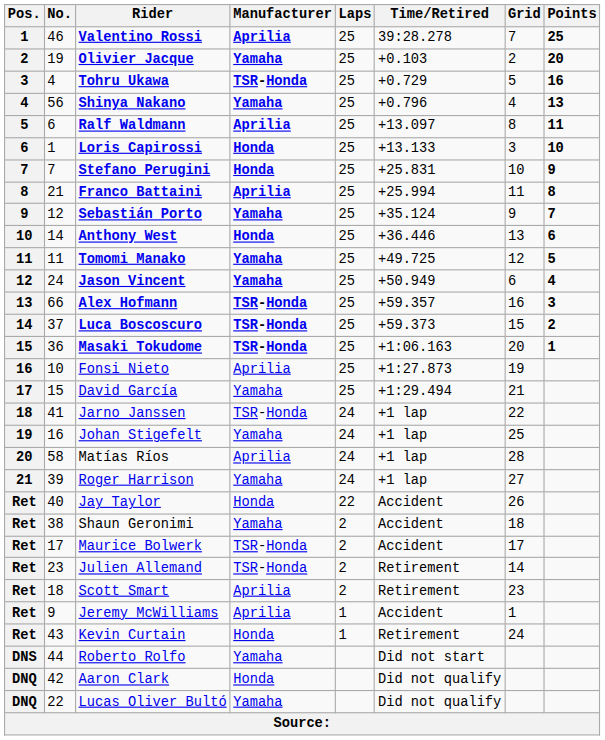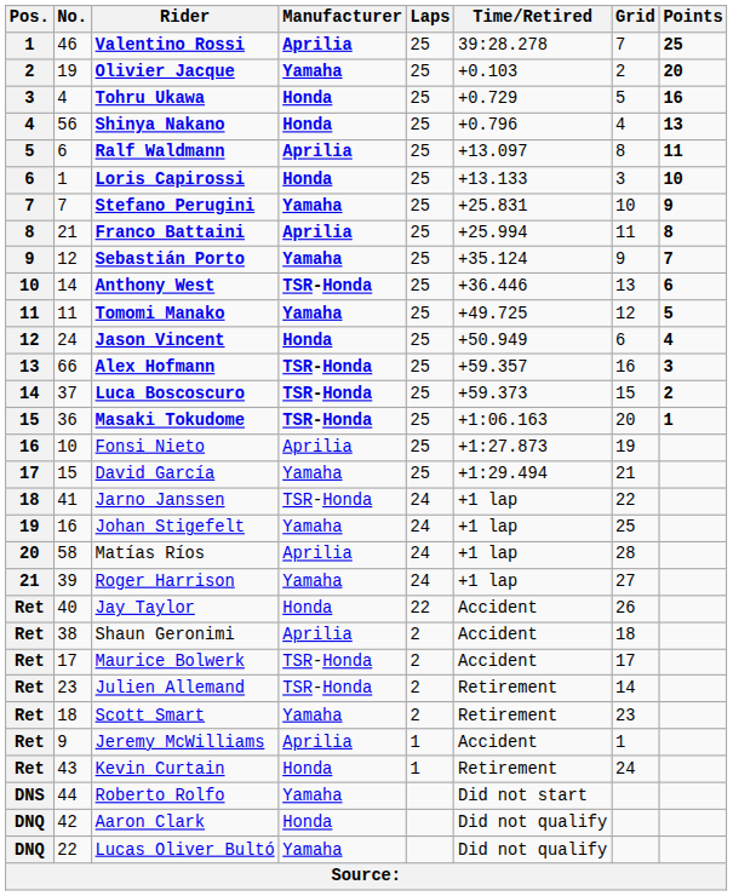Tohru Ukawa | Manufacturer: TSR-Honda -> Honda
Shinya Nakano | Manufacturer: Yamaha -> Honda
Stefano Perugini | Manufacturer: Honda -> Yamaha
Anthony West | Manufacturer: Honda -> TSR-Honda
Jason Vincent | Manufacturer: Yamaha -> Honda
Shaun Geronimi | Manufacturer: Yamaha -> Aprilia
Scott Smart | Manufacturer: Aprilia -> Yamaha
